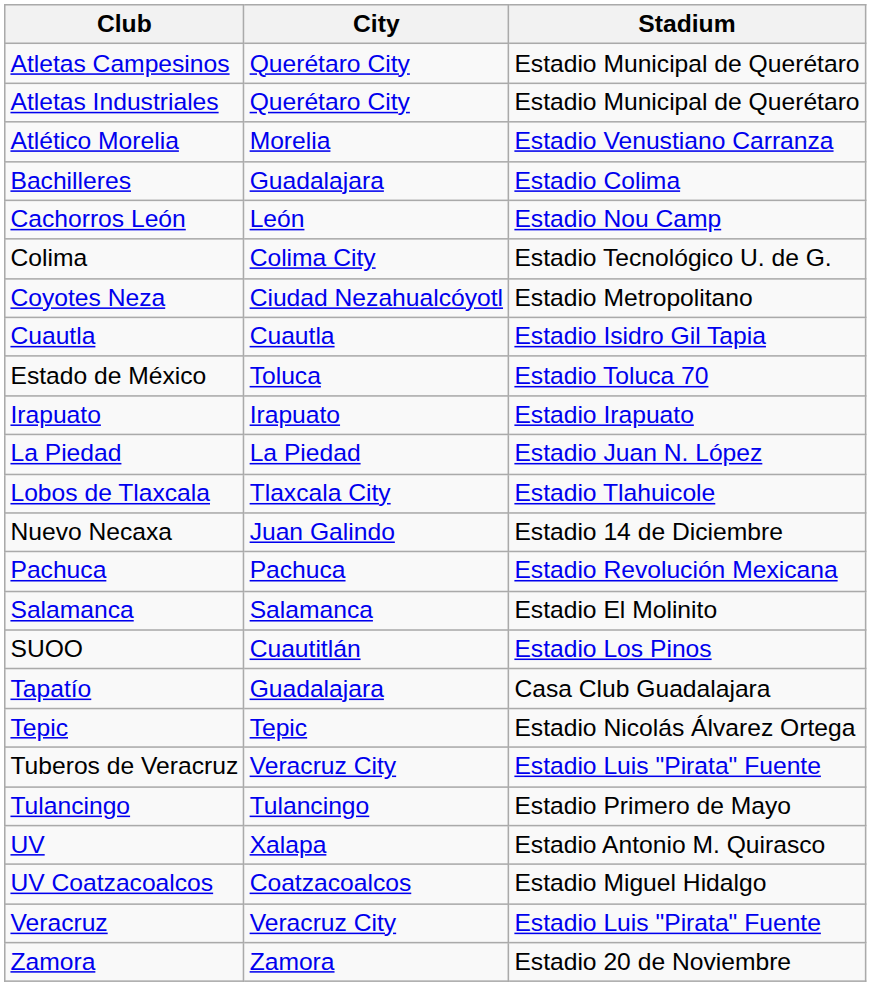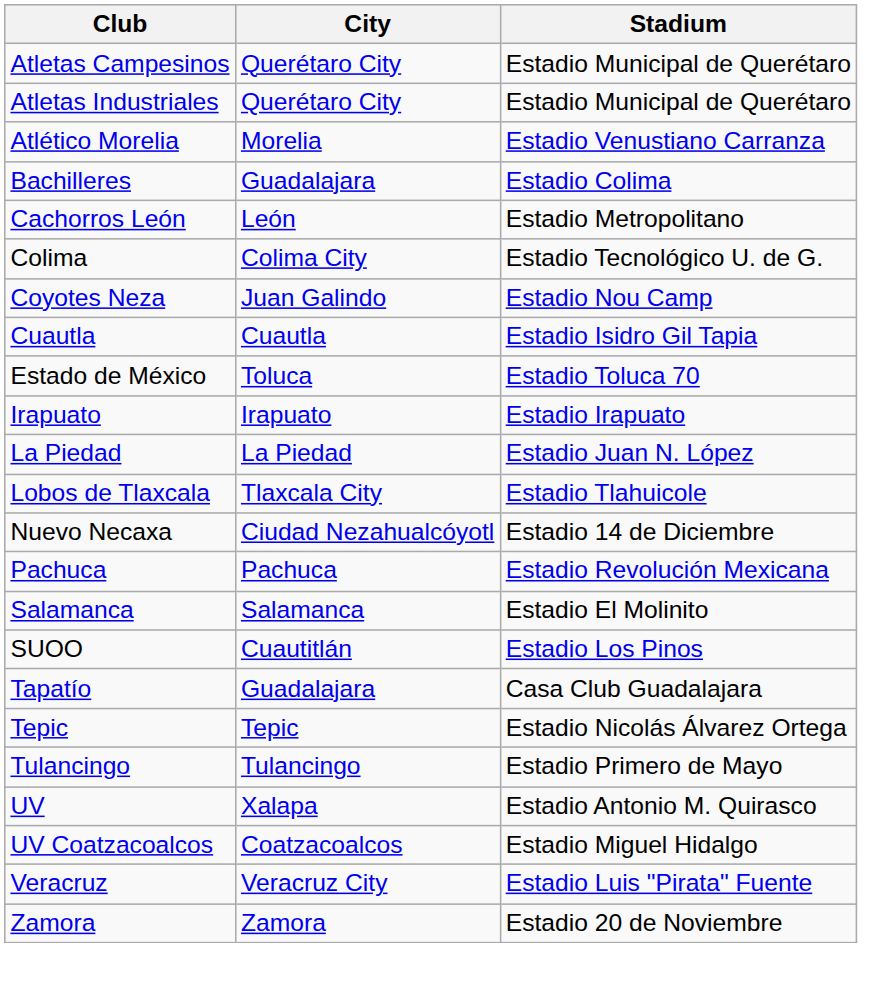Cachorros León | Stadium: Estadio Nou Camp -> Estadio Metropolitano
Coyotes Neza | City: Ciudad Nezahualcóyotl -> Juan Galindo
Coyotes Neza | Stadium: Estadio Metropolitano -> Estadio Nou Camp
Nuevo Necaxa | City: Juan Galindo -> Ciudad Nezahualcóyotl
- row: Tuberos de Veracruz | Veracruz City | Estadio Luis "Pirata" Fuente
